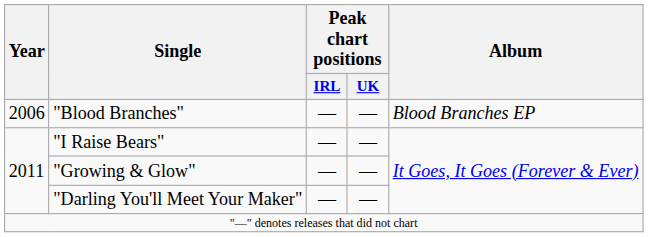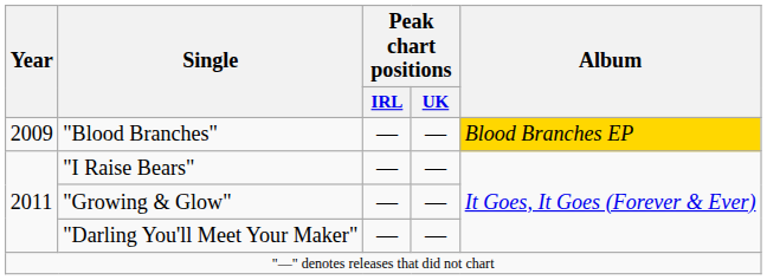"Blood Branches" | Year: 2006 -> 2009
"Blood Branches" | Album: no background -> gold background
